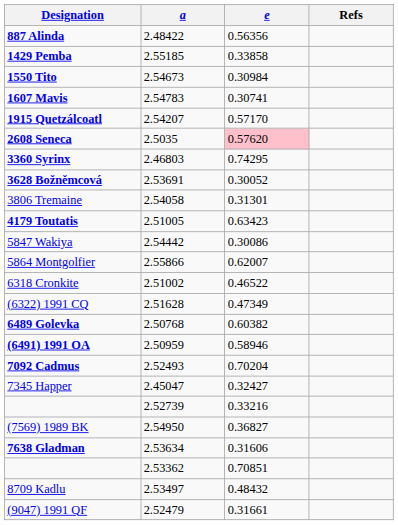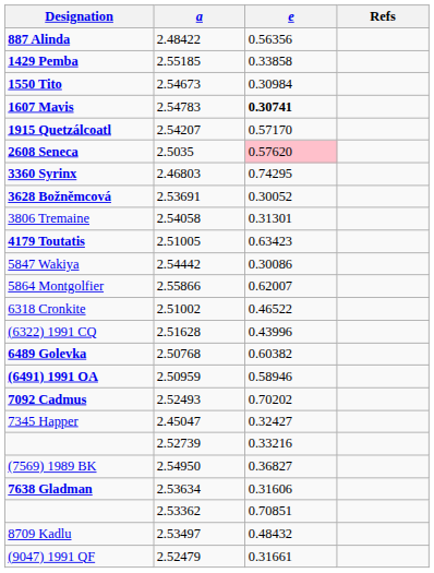1607 Mavis | e: normal -> bold
(6322) 1991 CQ | e: 0.47349 -> 0.43996
7092 Cadmus | e: 0.70204 -> 0.70202
